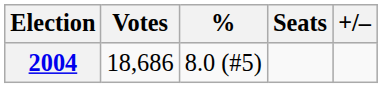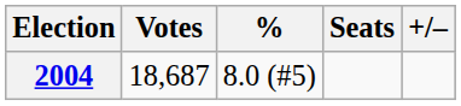2004 | Votes: 18,686 -> 18,687
